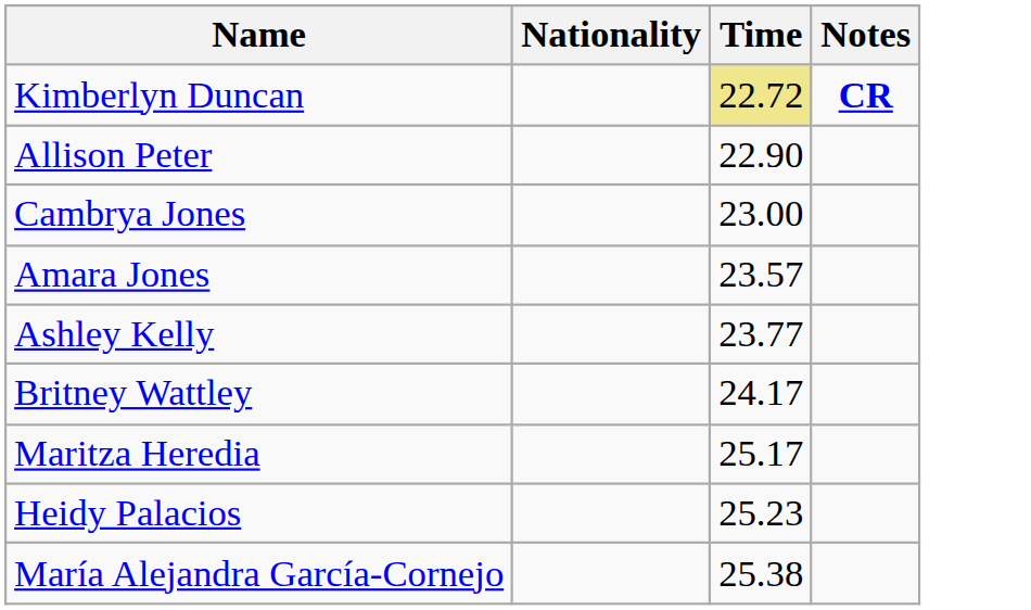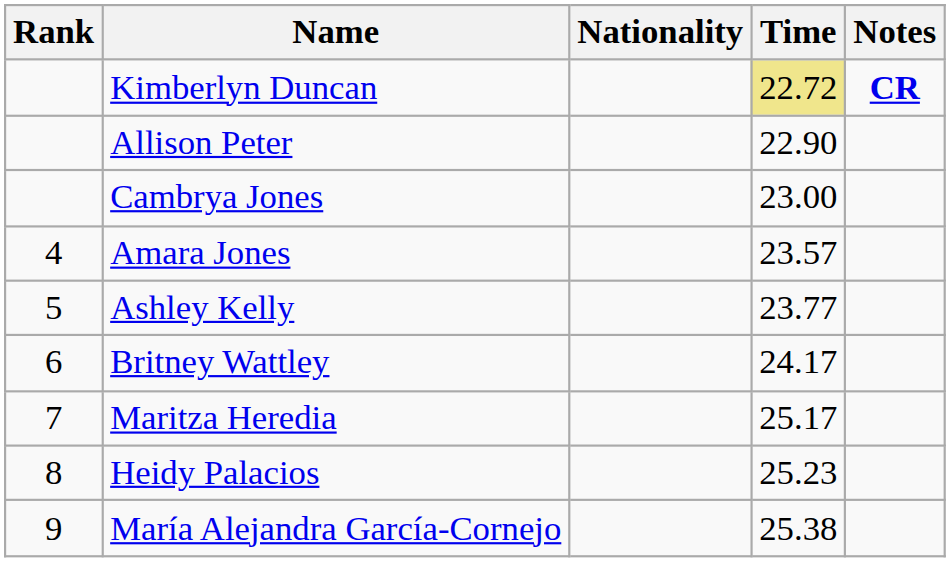+ column: Rank | 4 | 5 | 6 | 7 | 8 | 9
